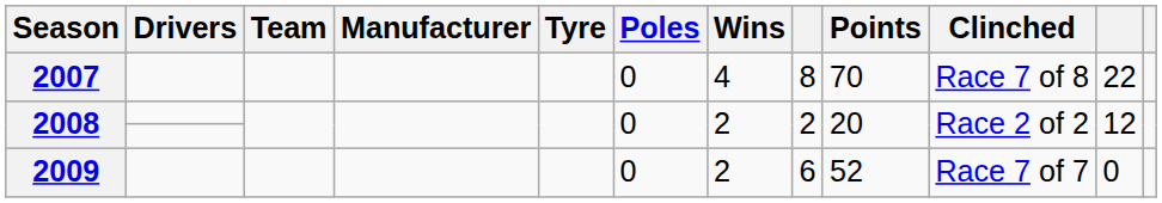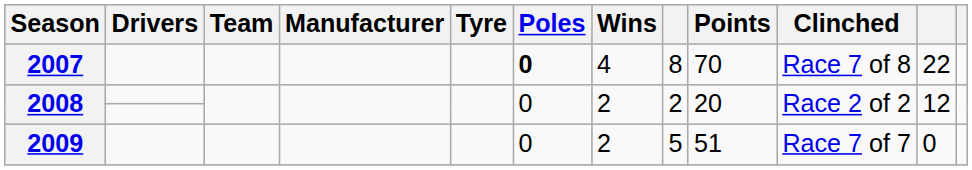2007 | Poles: normal -> bold
2009 | column 8: 6 -> 5
2009 | Points: 52 -> 51
